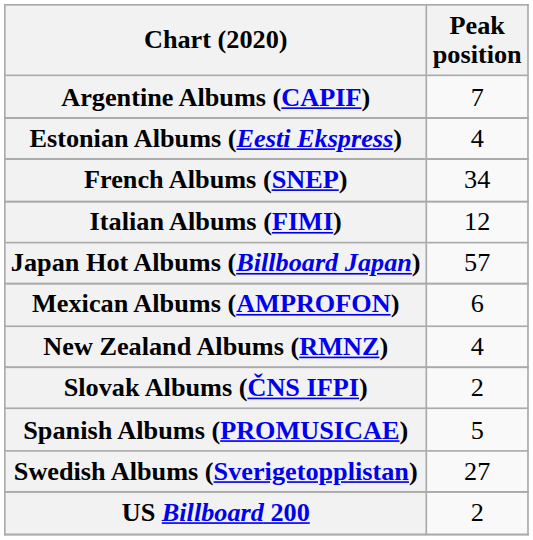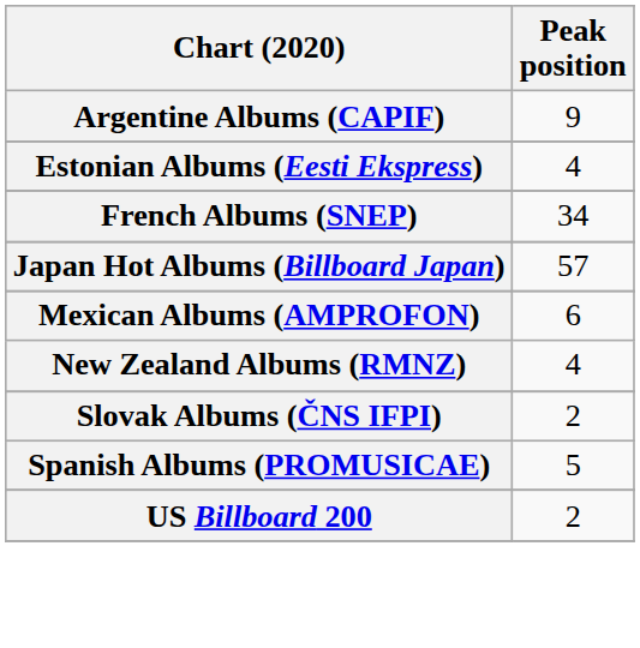Argentine Albums (CAPIF) | Peak position: 7 -> 9
- row: Italian Albums (FIMI) | 12
- row: Swedish Albums (Sverigetopplistan) | 27
